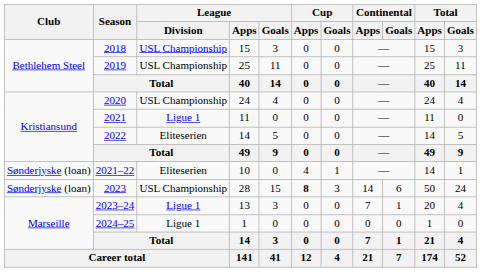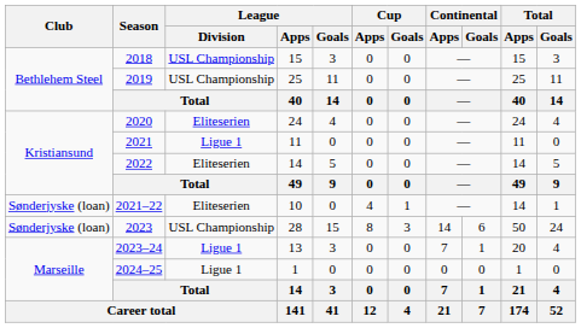2020 | League / Division: USL Championship -> Eliteserien
2023 | Cup / Apps: bold -> normal
